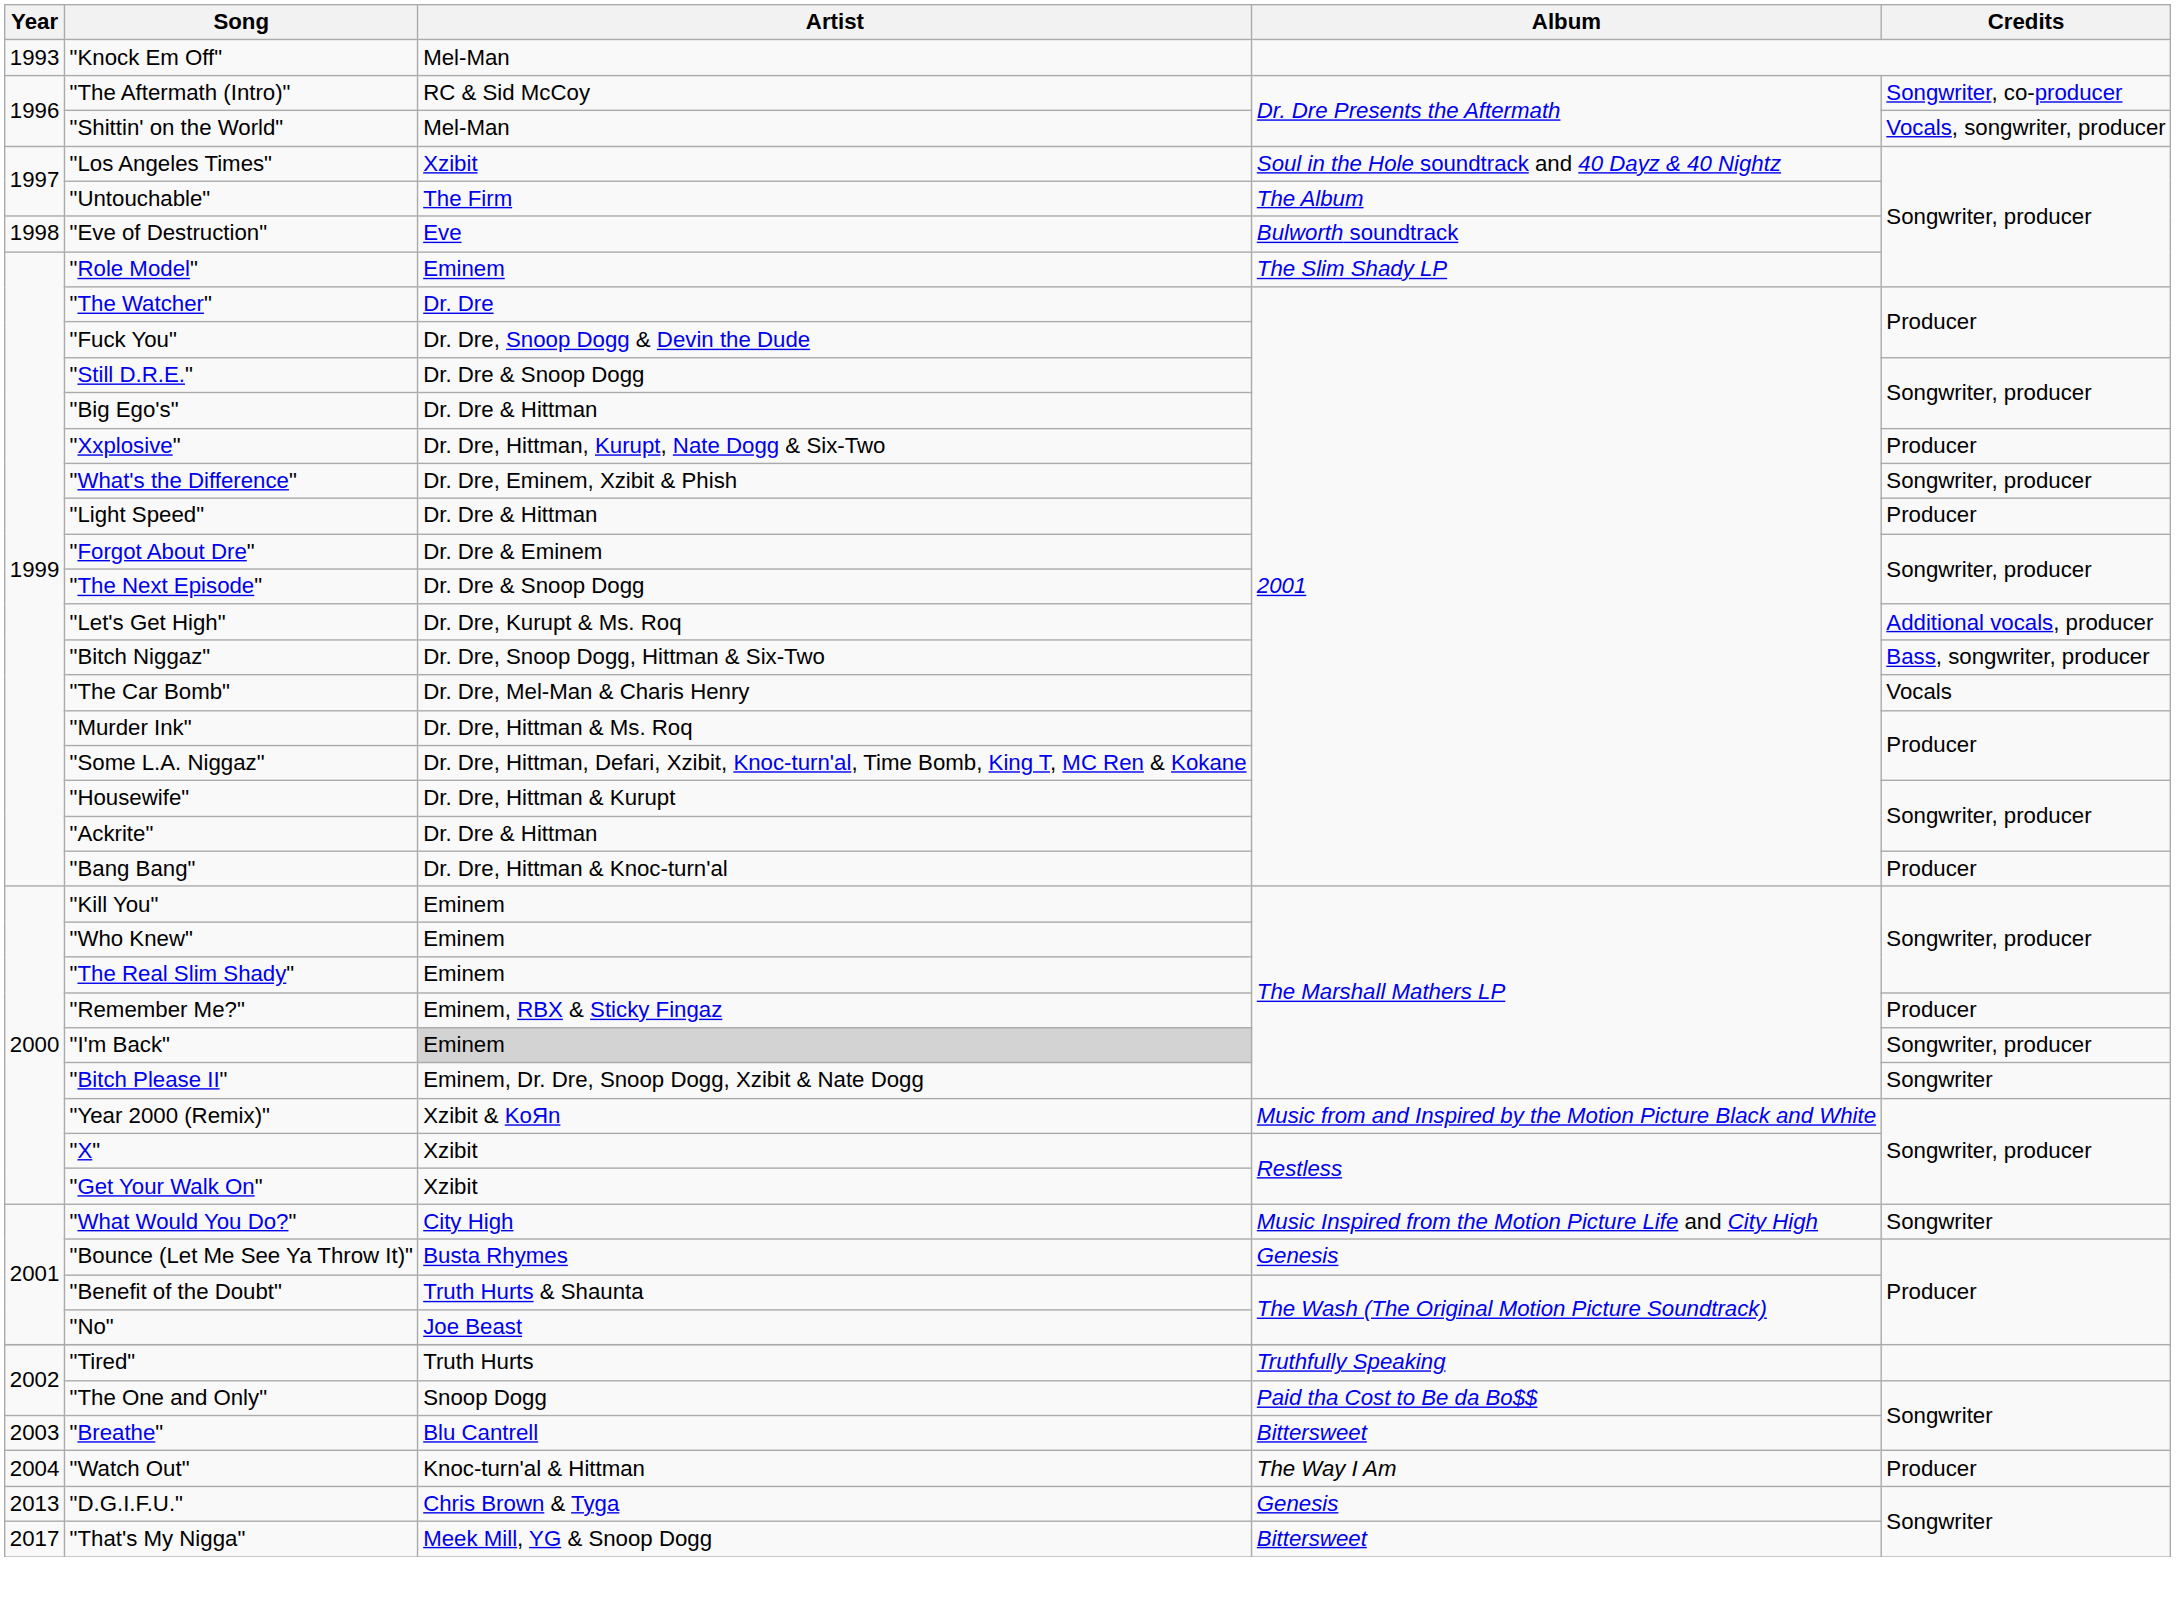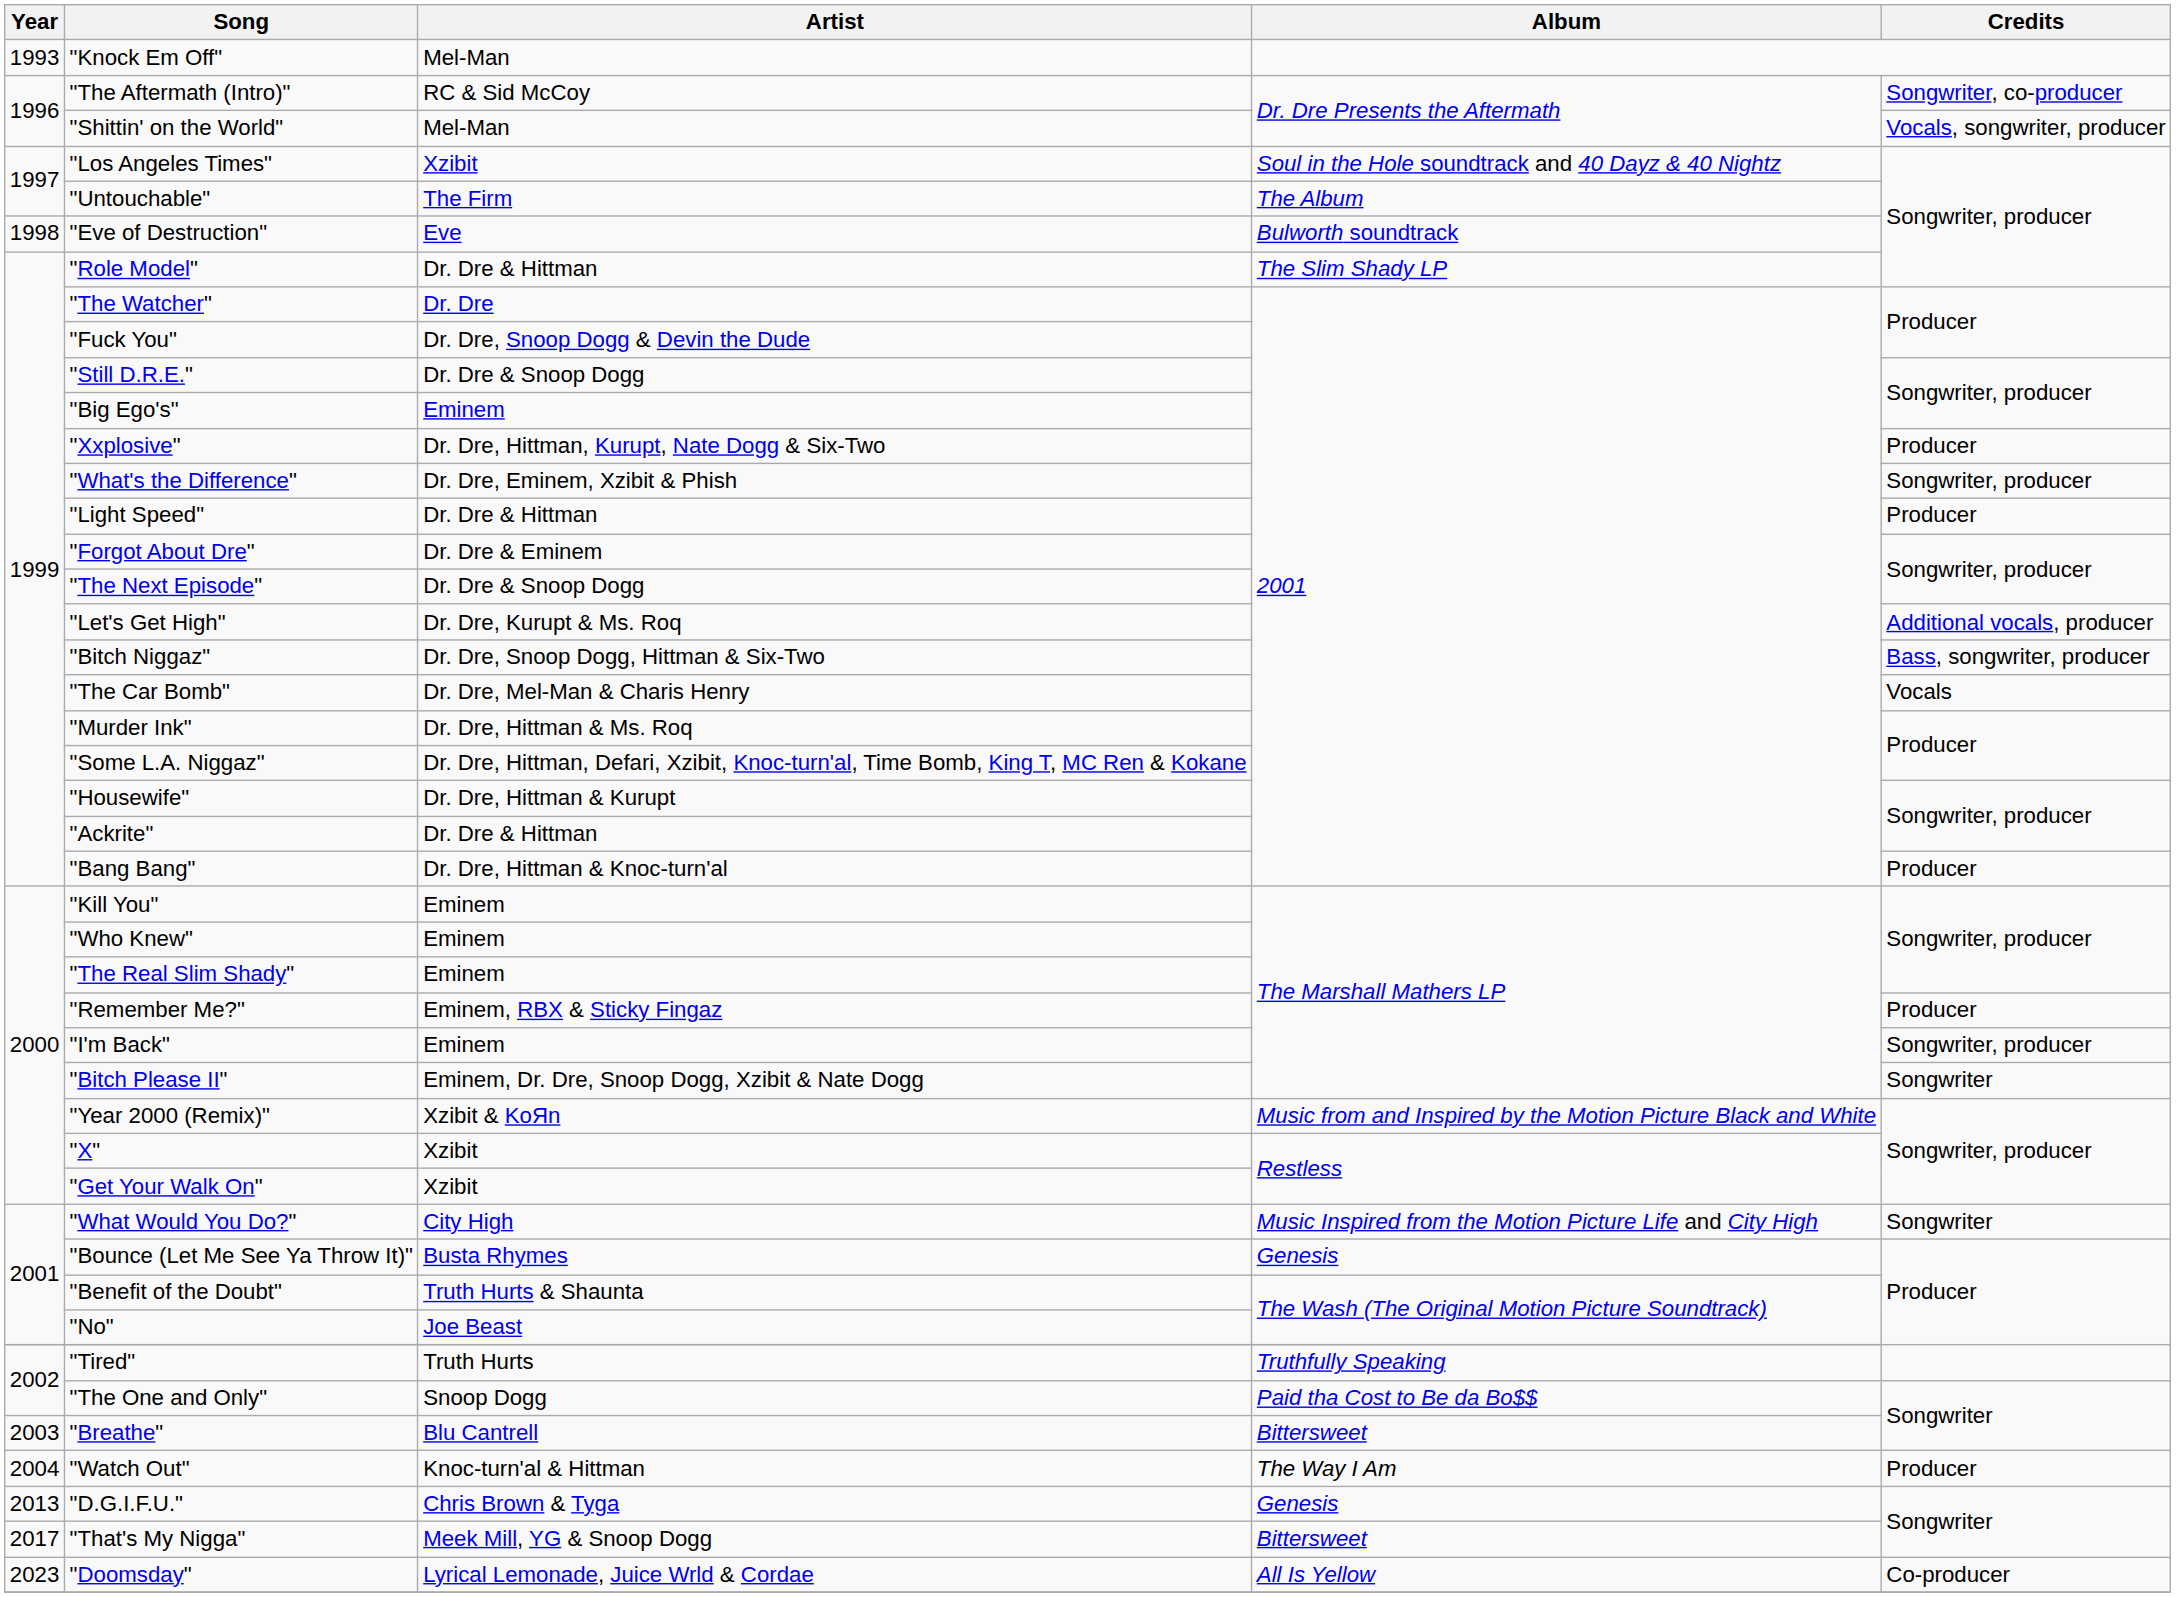"Role Model" | Artist: Eminem -> Dr. Dre & Hittman
"Big Ego's" | Artist: Dr. Dre & Hittman -> Eminem
"I'm Back" | Artist: lightgrey background -> no background
+ row: 2023 | "Doomsday" | Lyrical Lemonade, Juice Wrld & Cordae | All Is Yellow | Co-producer
